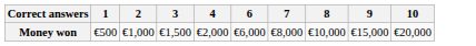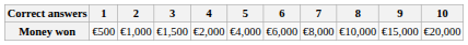+ column: 5 | €4,000
